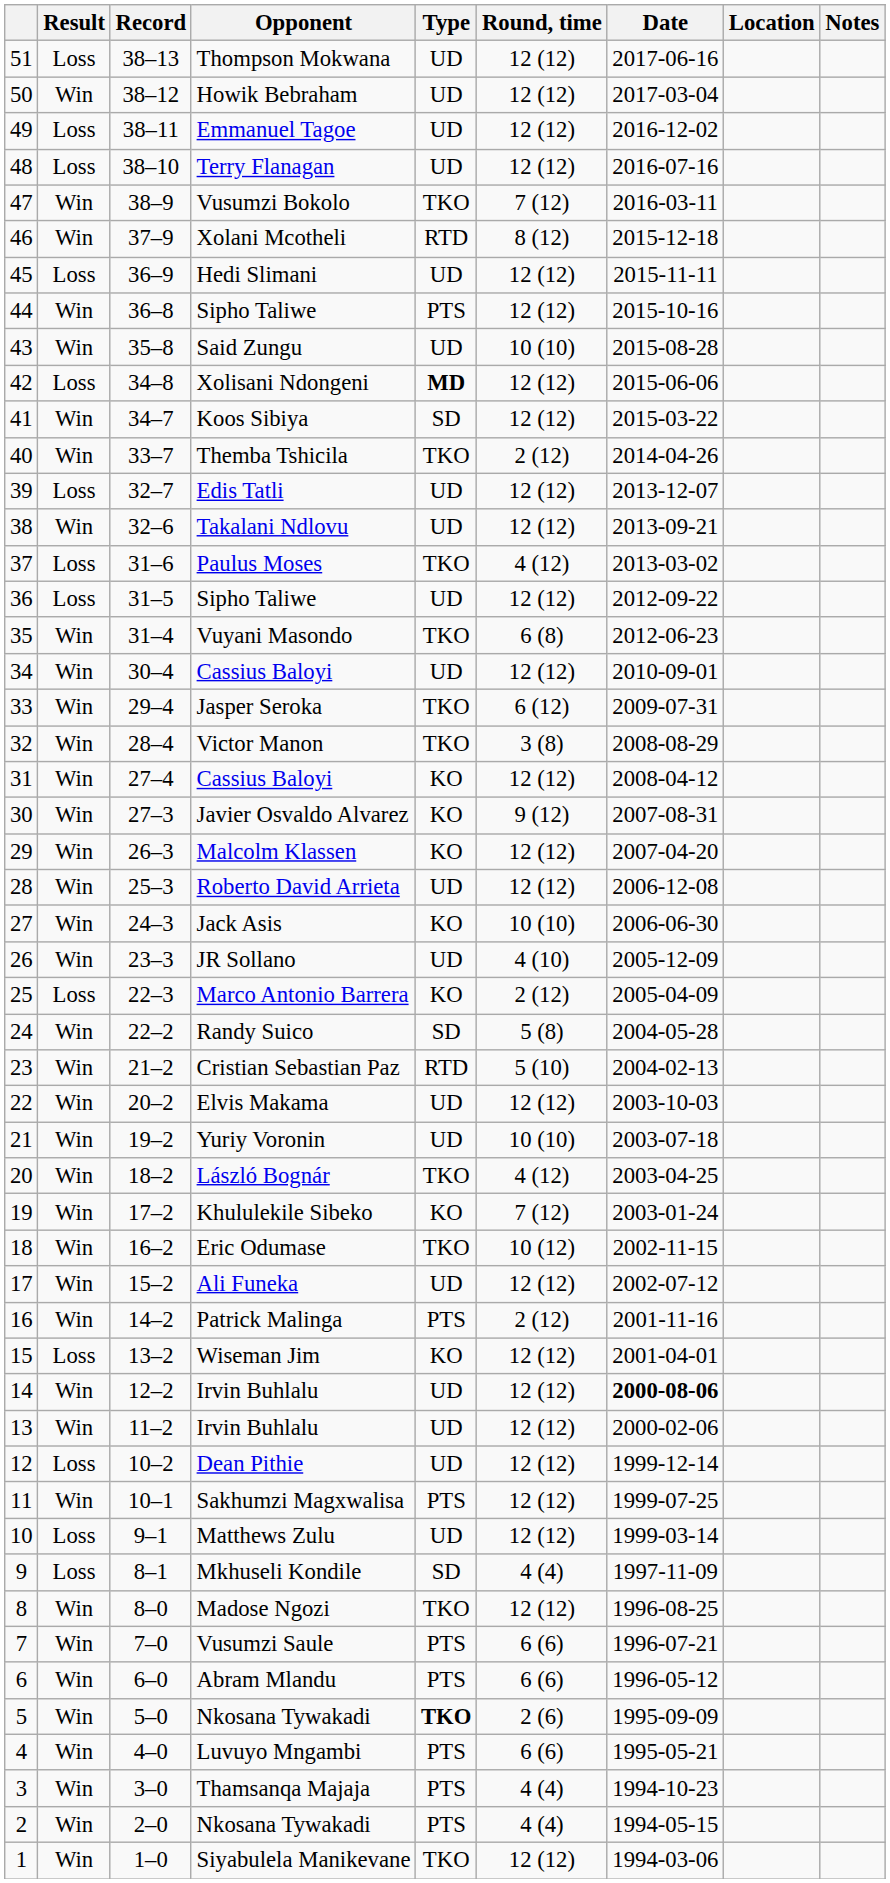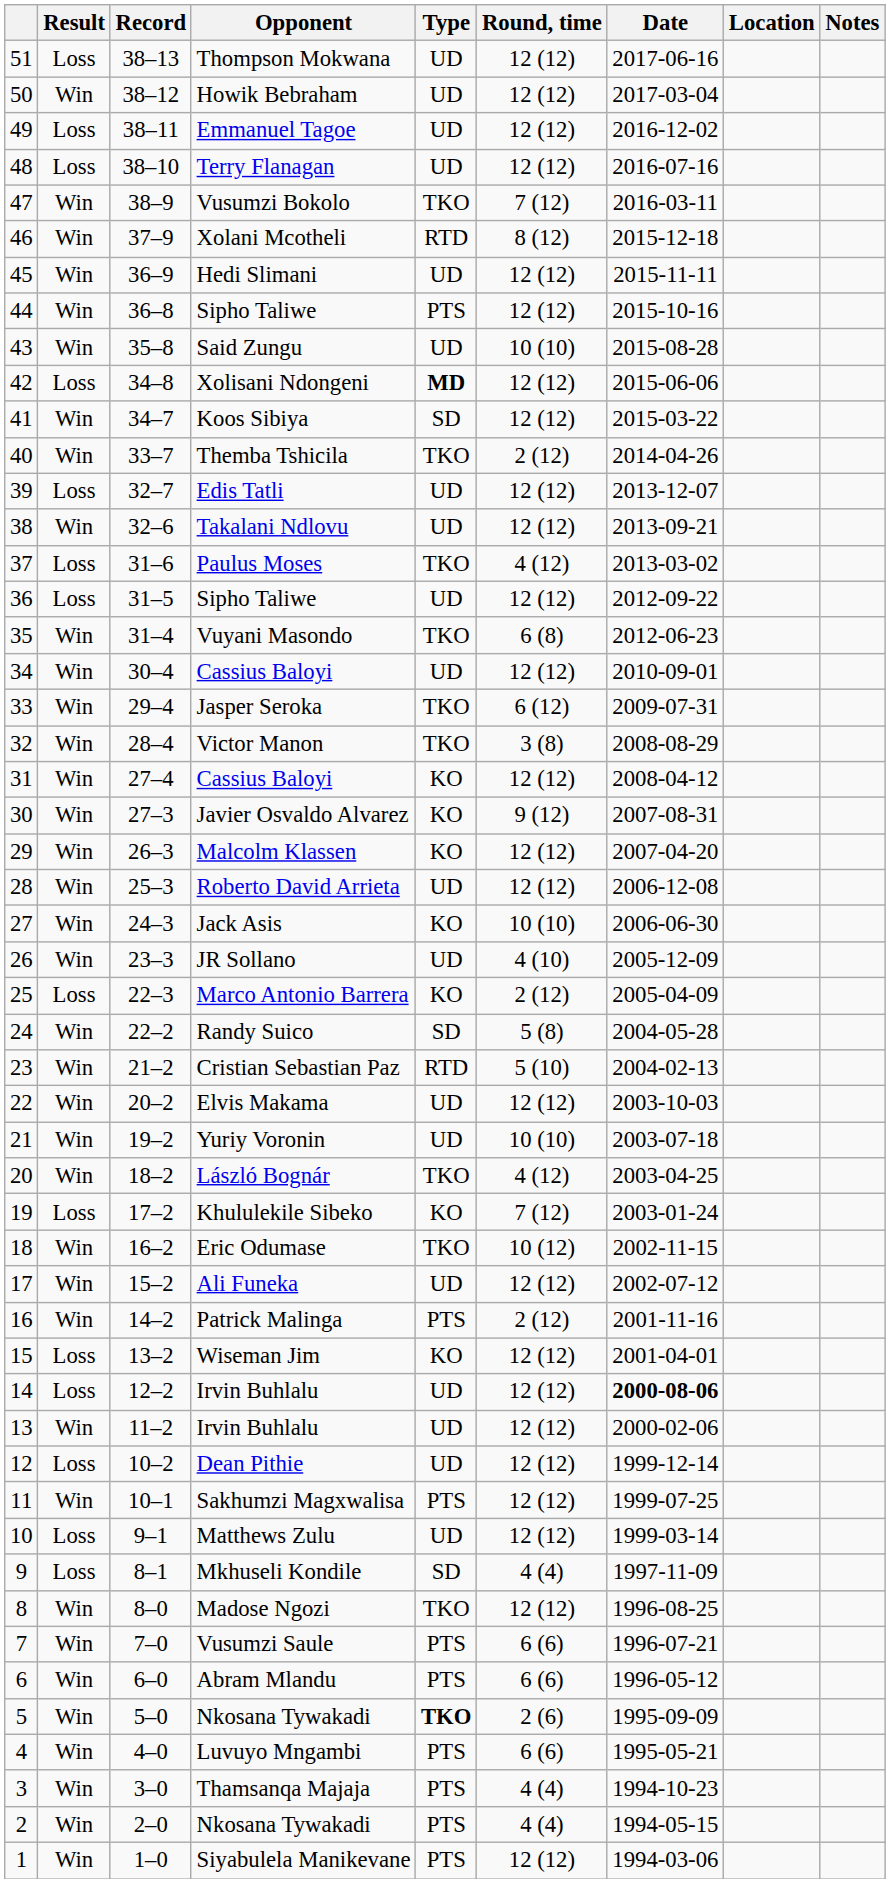Hedi Slimani | Result: Loss -> Win
Khululekile Sibeko | Result: Win -> Loss
14 / Irvin Buhlalu | Result: Win -> Loss
Siyabulela Manikevane | Type: TKO -> PTS
